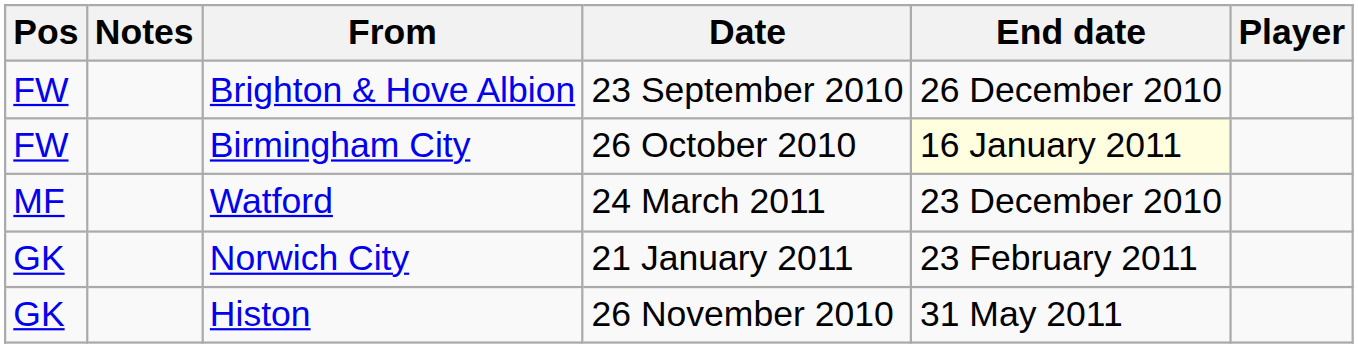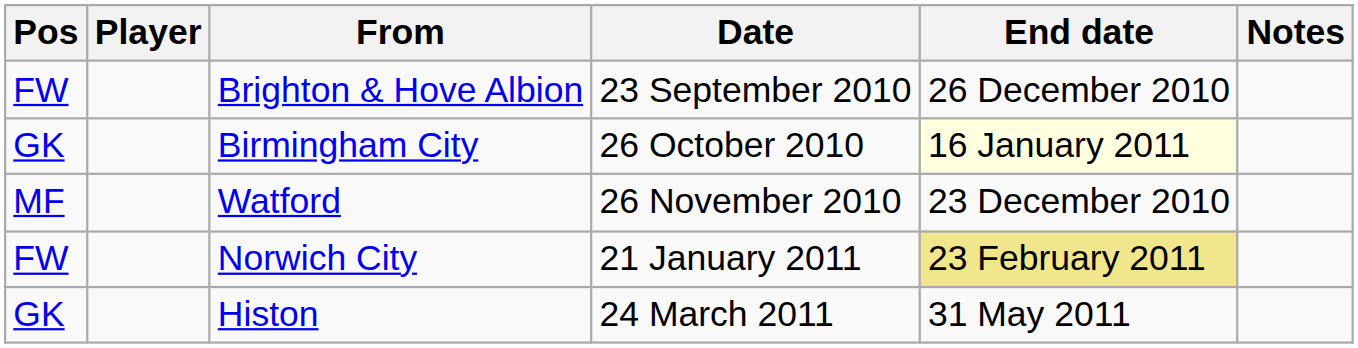columns swapped: Player <-> Notes
Birmingham City | Pos: FW -> GK
Watford | Date: 24 March 2011 -> 26 November 2010
Norwich City | Pos: GK -> FW
Norwich City | End date: no background -> khaki background
Histon | Date: 26 November 2010 -> 24 March 2011
